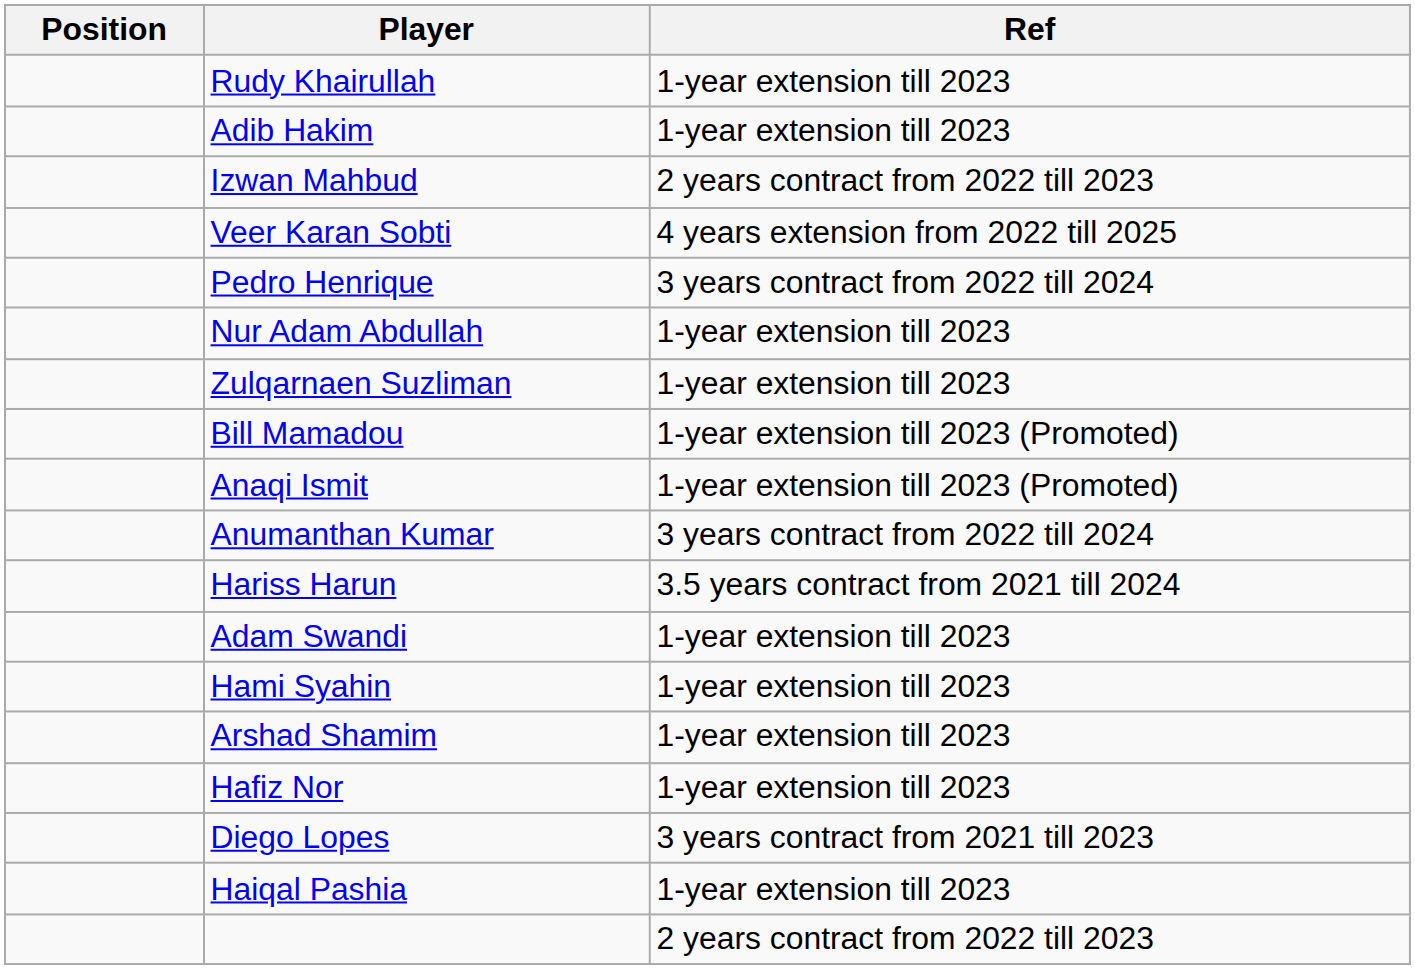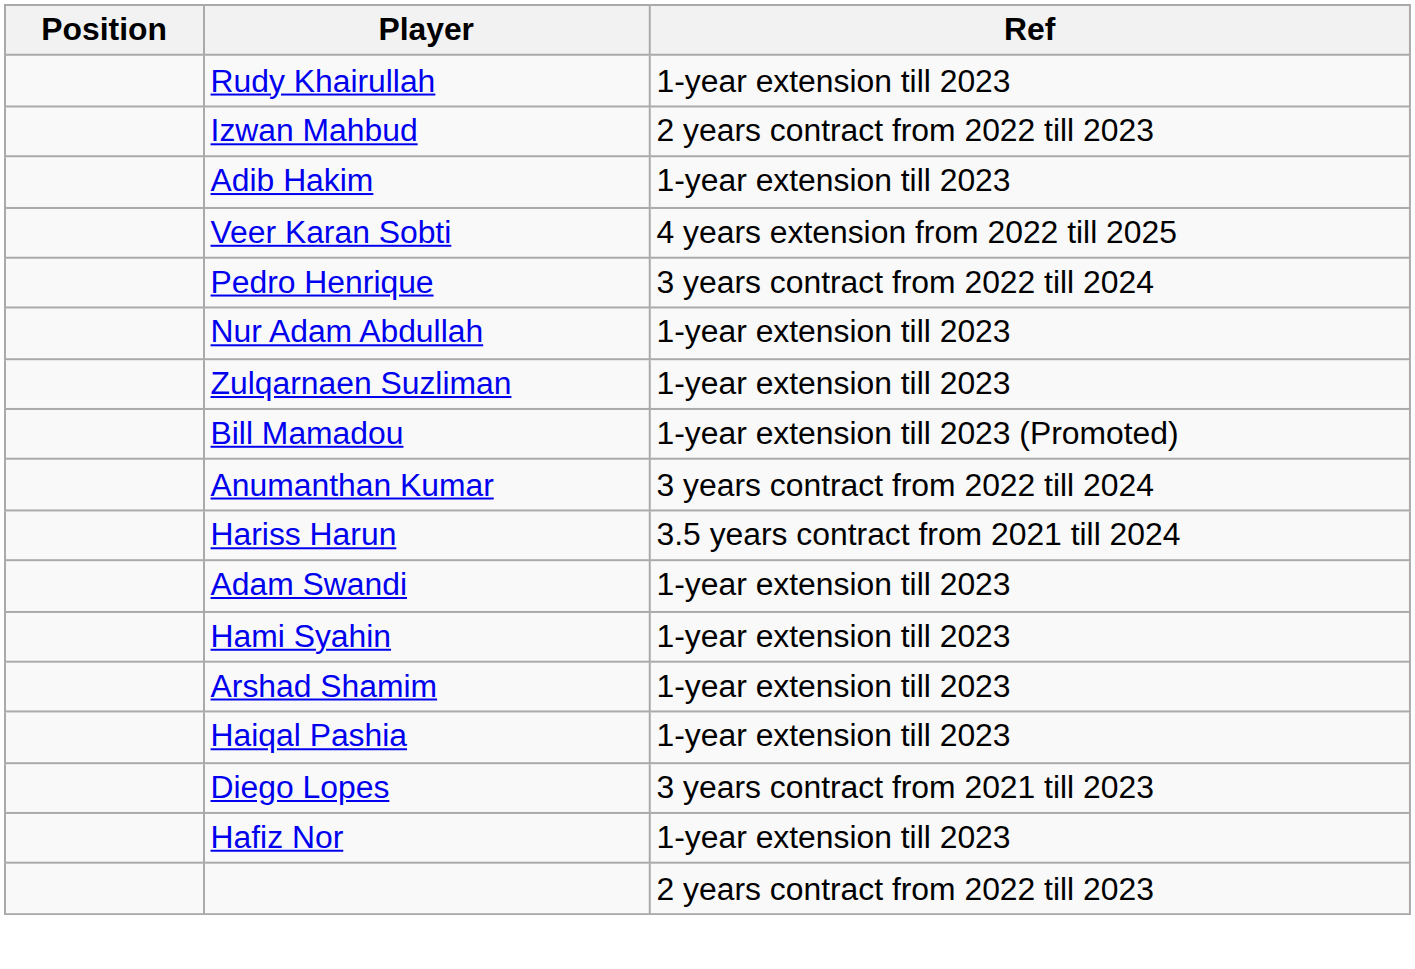rows swapped: Adib Hakim <-> Izwan Mahbud
- row: Anaqi Ismit | 1-year extension till 2023 (Promoted)
rows swapped: Hafiz Nor <-> Haiqal Pashia
